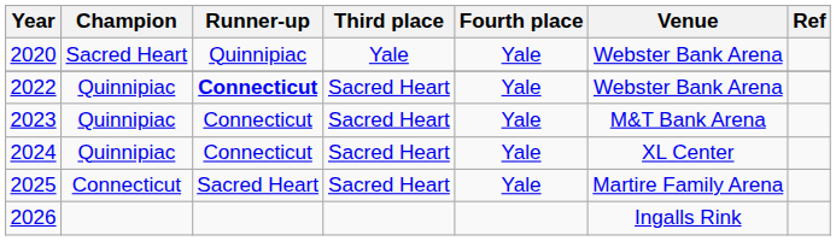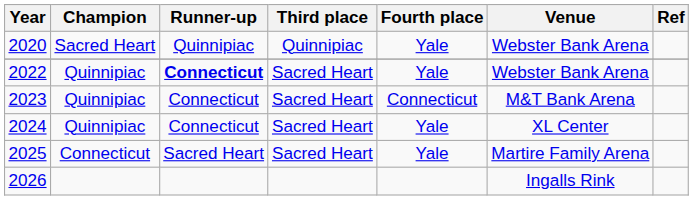2020 | Third place: Yale -> Quinnipiac
2023 | Fourth place: Yale -> Connecticut
